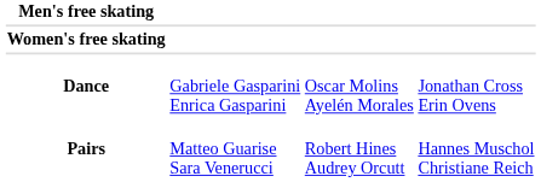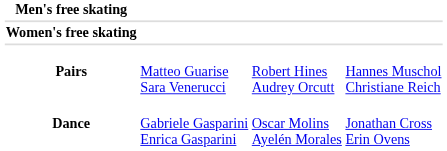rows swapped: Pairs <-> Dance
